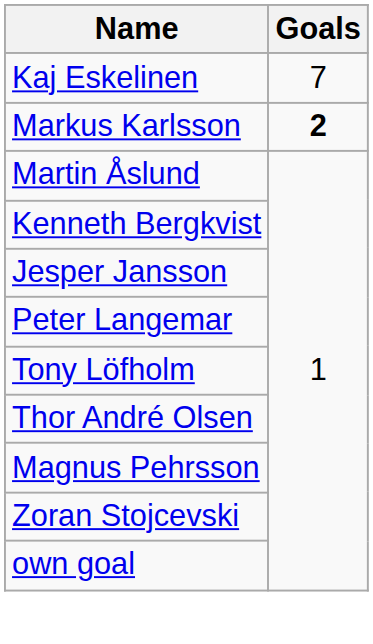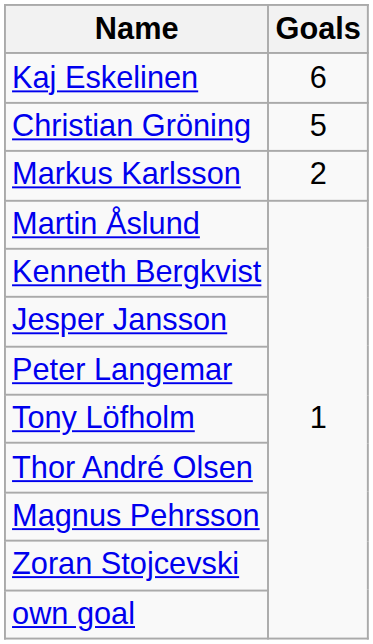Kaj Eskelinen | Goals: 7 -> 6
+ row: Christian Gröning | 5
Markus Karlsson | Goals: bold -> normal
